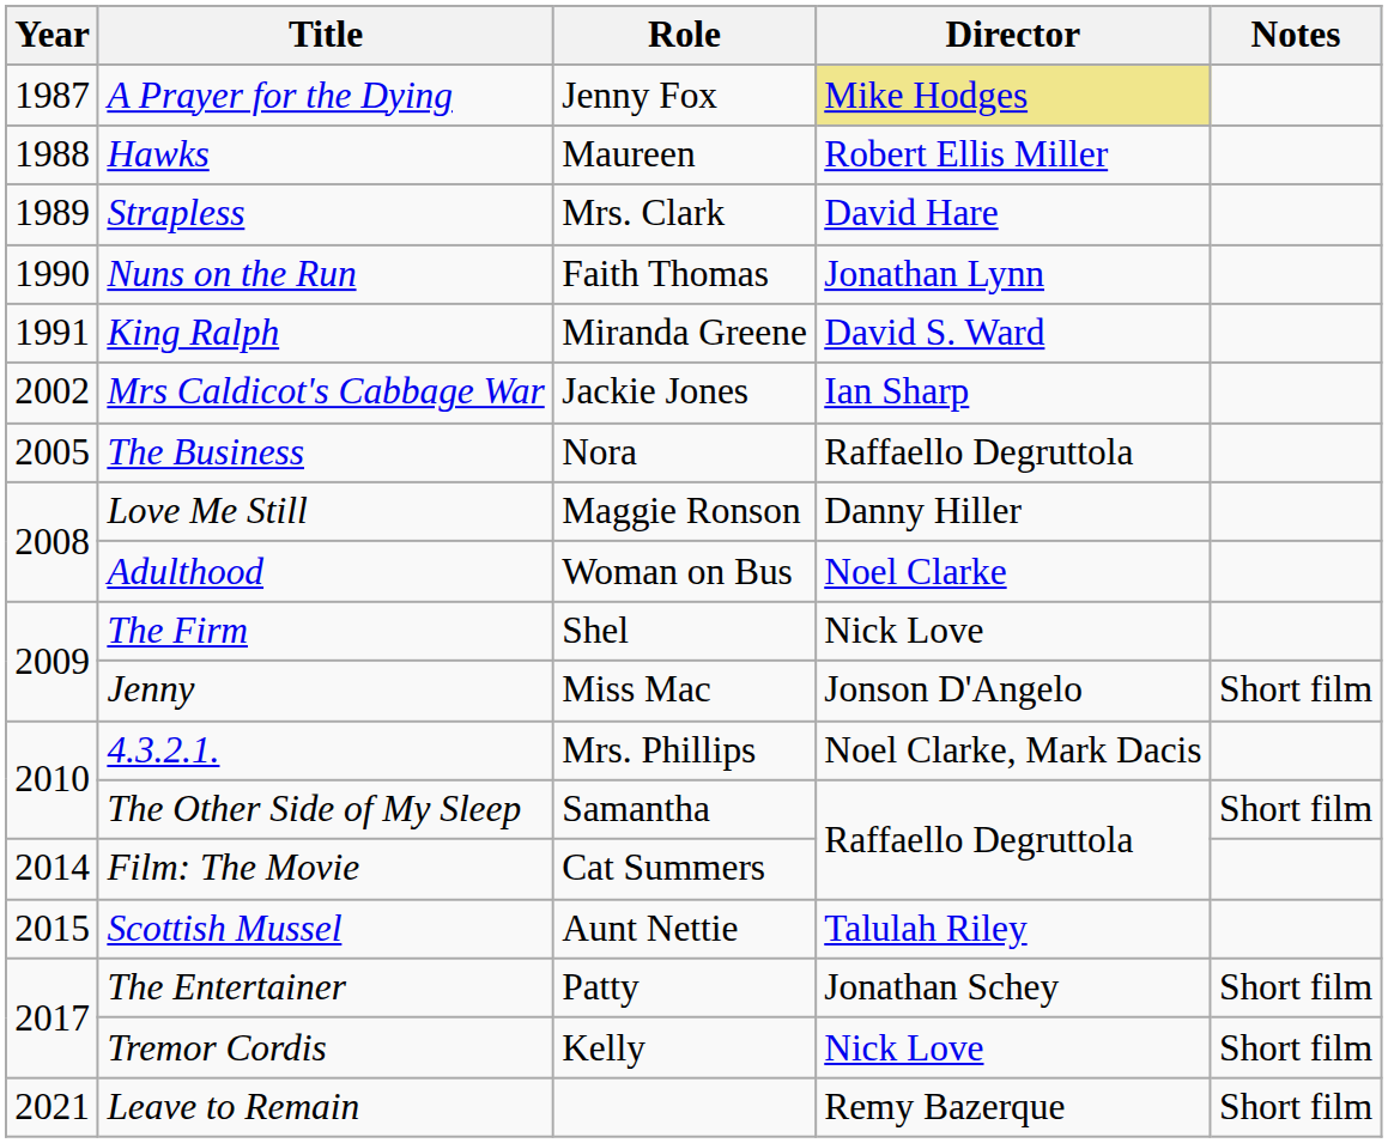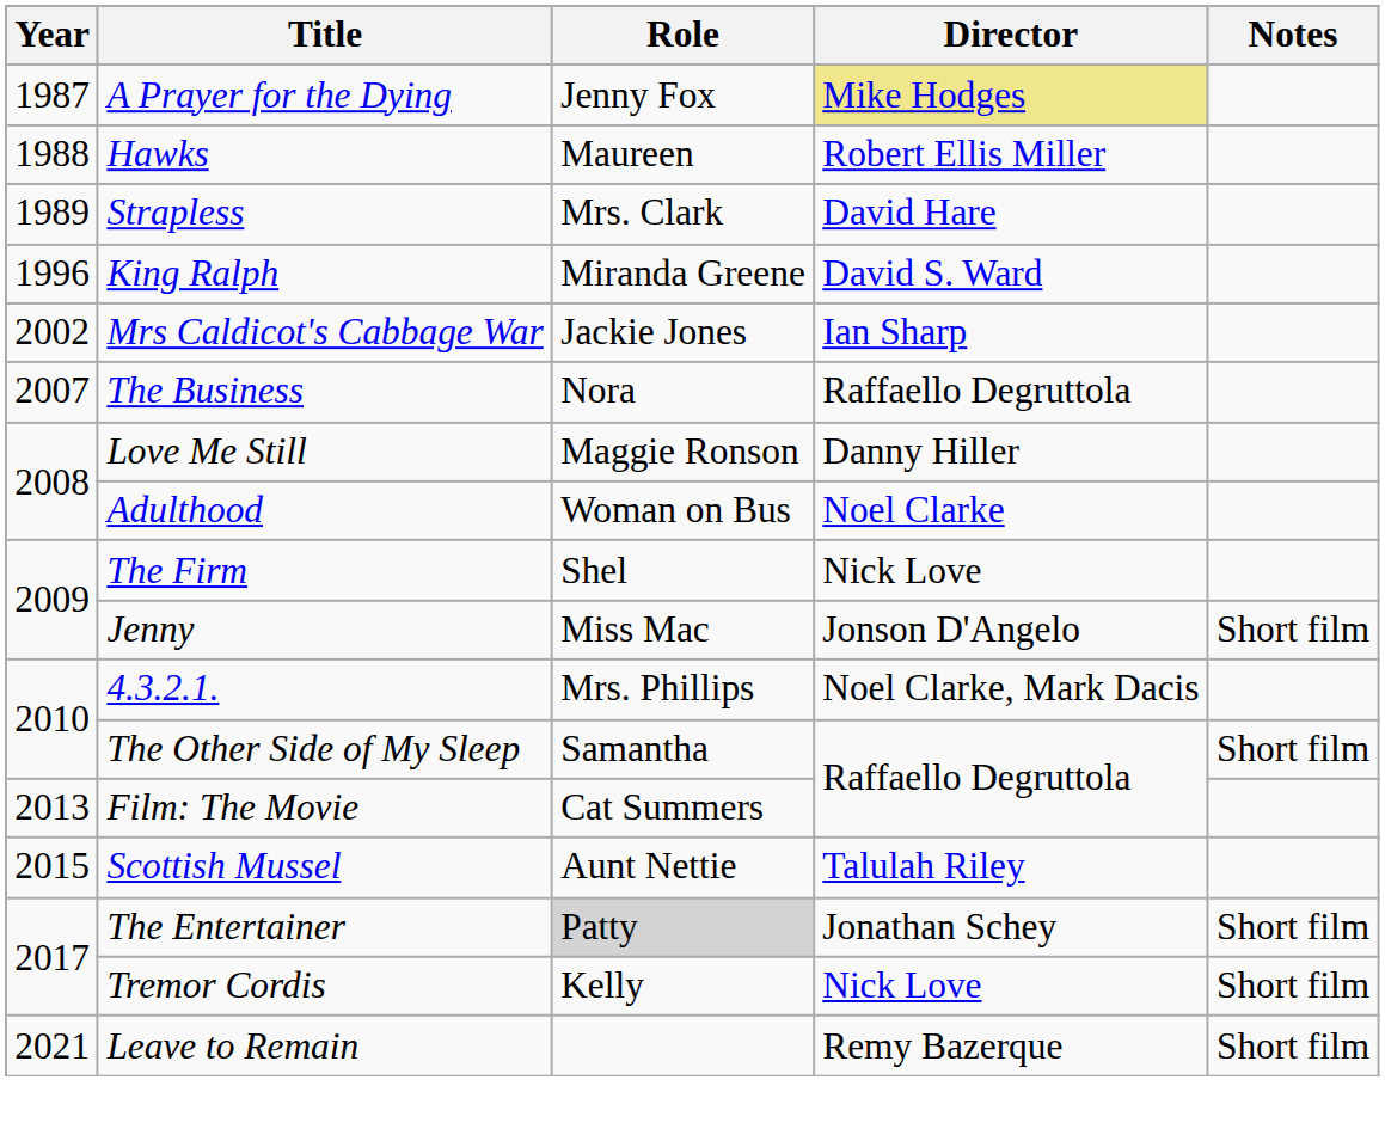- row: 1990 | Nuns on the Run | Faith Thomas | Jonathan Lynn
King Ralph | Year: 1991 -> 1996
The Business | Year: 2005 -> 2007
Film: The Movie | Year: 2014 -> 2013
The Entertainer | Role: no background -> lightgrey background
